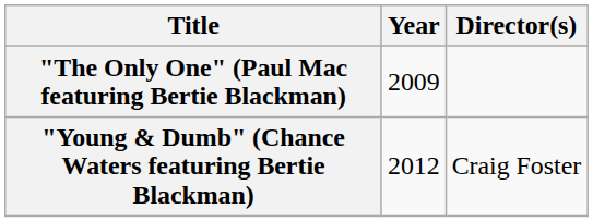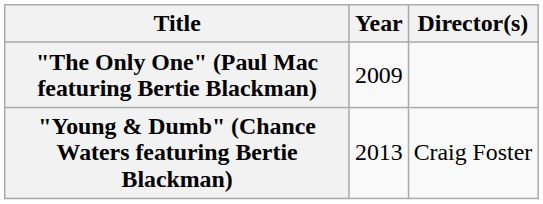"Young & Dumb" (Chance Waters featuring Bertie Blackman) | Year: 2012 -> 2013
